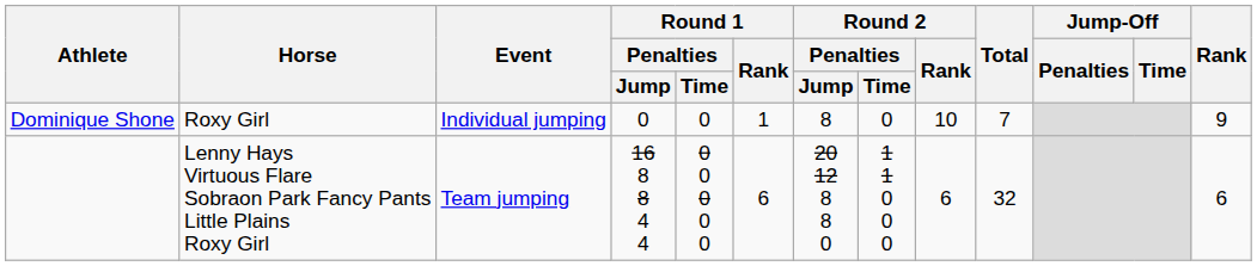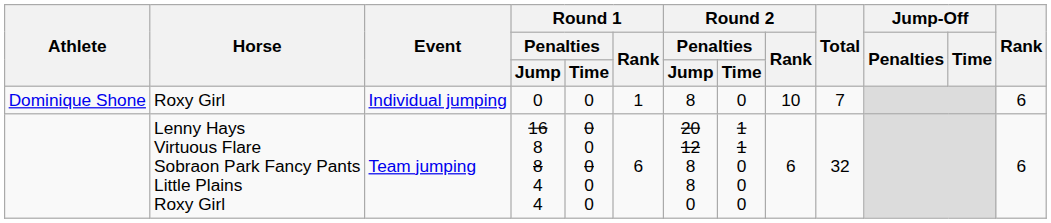Dominique Shone | Rank: 9 -> 6
